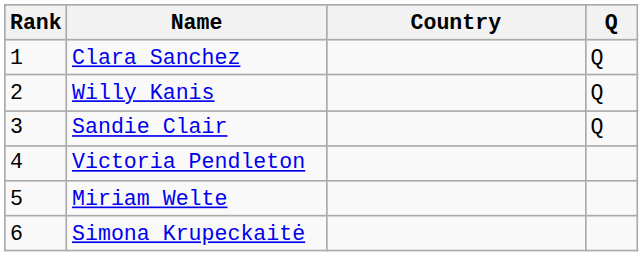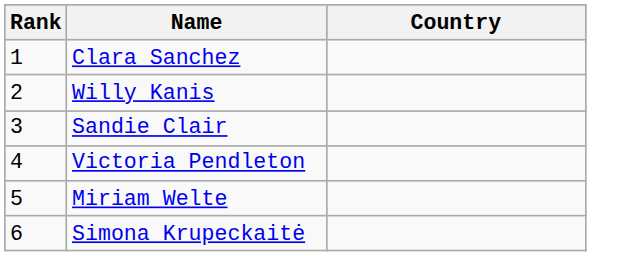- column: Q | Q | Q | Q
